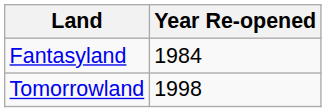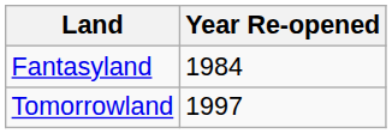Tomorrowland | Year Re-opened: 1998 -> 1997
